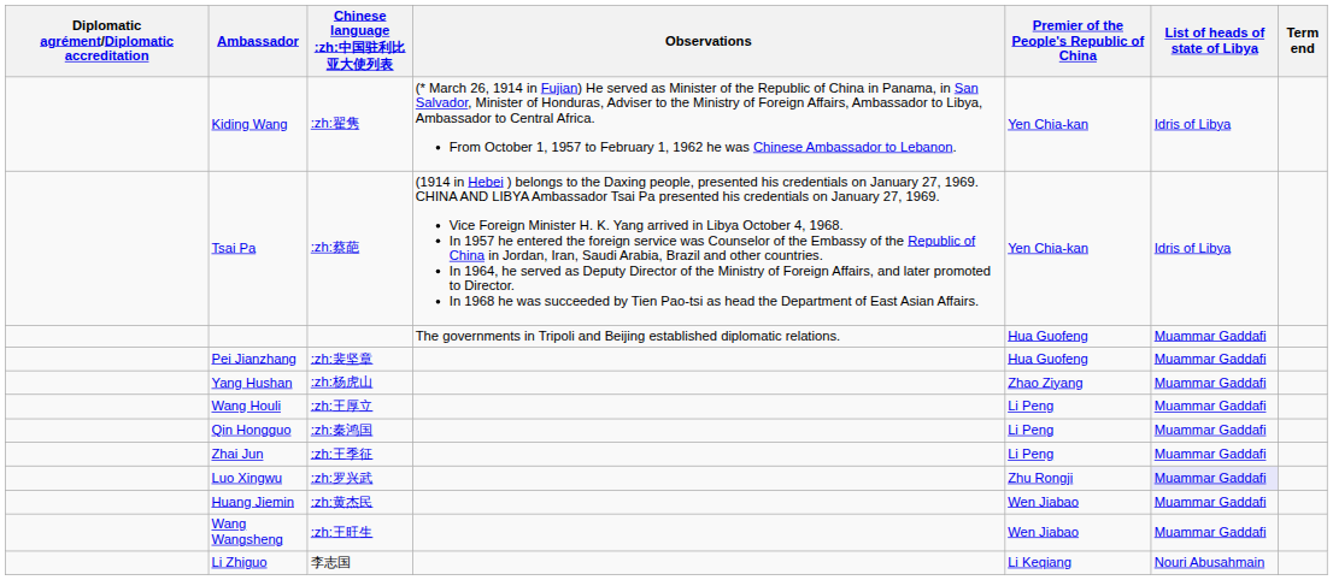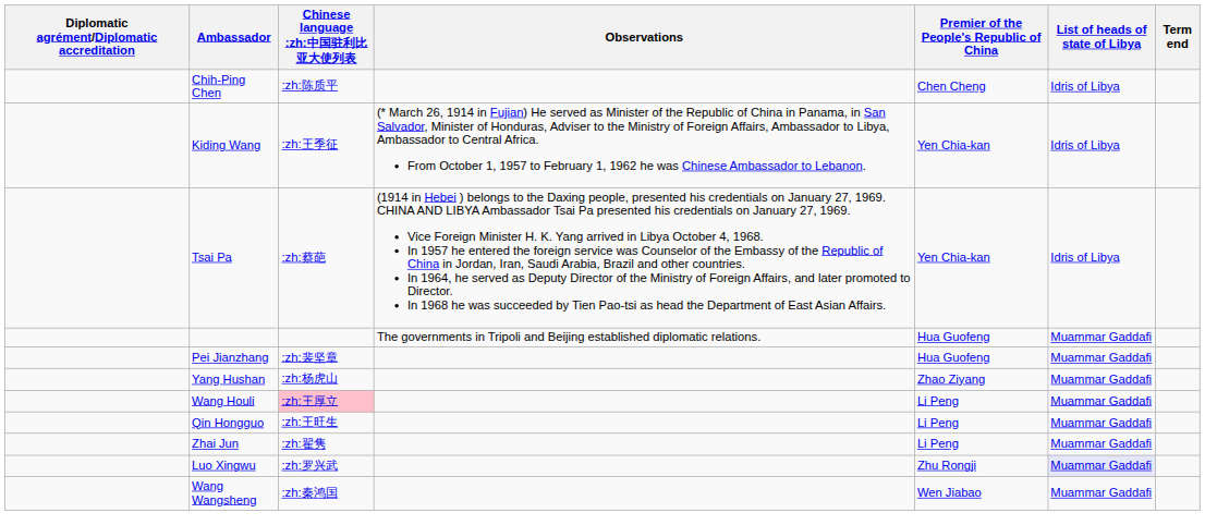+ row: Chih-Ping Chen | :zh:陈质平 | Chen Cheng | Idris of Libya
Kiding Wang | Chinese language :zh:中国驻利比亚大使列表: :zh:翟隽 -> :zh:王季征
Wang Houli | Chinese language :zh:中国驻利比亚大使列表: no background -> pink background
Qin Hongguo | Chinese language :zh:中国驻利比亚大使列表: :zh:秦鸿国 -> :zh:王旺生
Zhai Jun | Chinese language :zh:中国驻利比亚大使列表: :zh:王季征 -> :zh:翟隽
- row: Huang Jiemin | :zh:黄杰民 | Wen Jiabao | Muammar Gaddafi
Wang Wangsheng | Chinese language :zh:中国驻利比亚大使列表: :zh:王旺生 -> :zh:秦鸿国
- row: Li Zhiguo | 李志国 | Li Keqiang | Nouri Abusahmain
